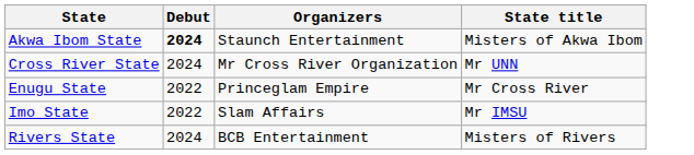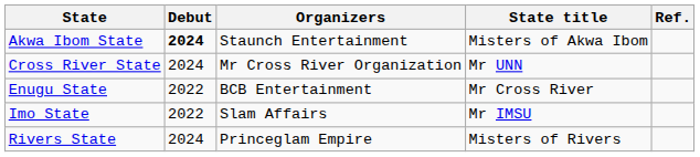+ column: Ref.
Enugu State | Organizers: Princeglam Empire -> BCB Entertainment
Rivers State | Organizers: BCB Entertainment -> Princeglam Empire
